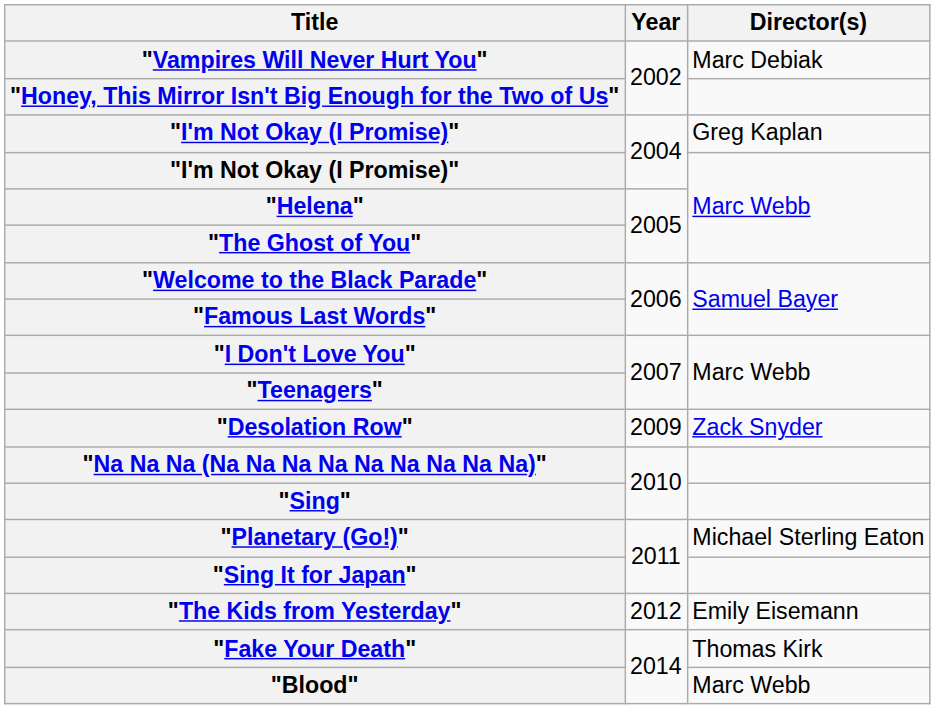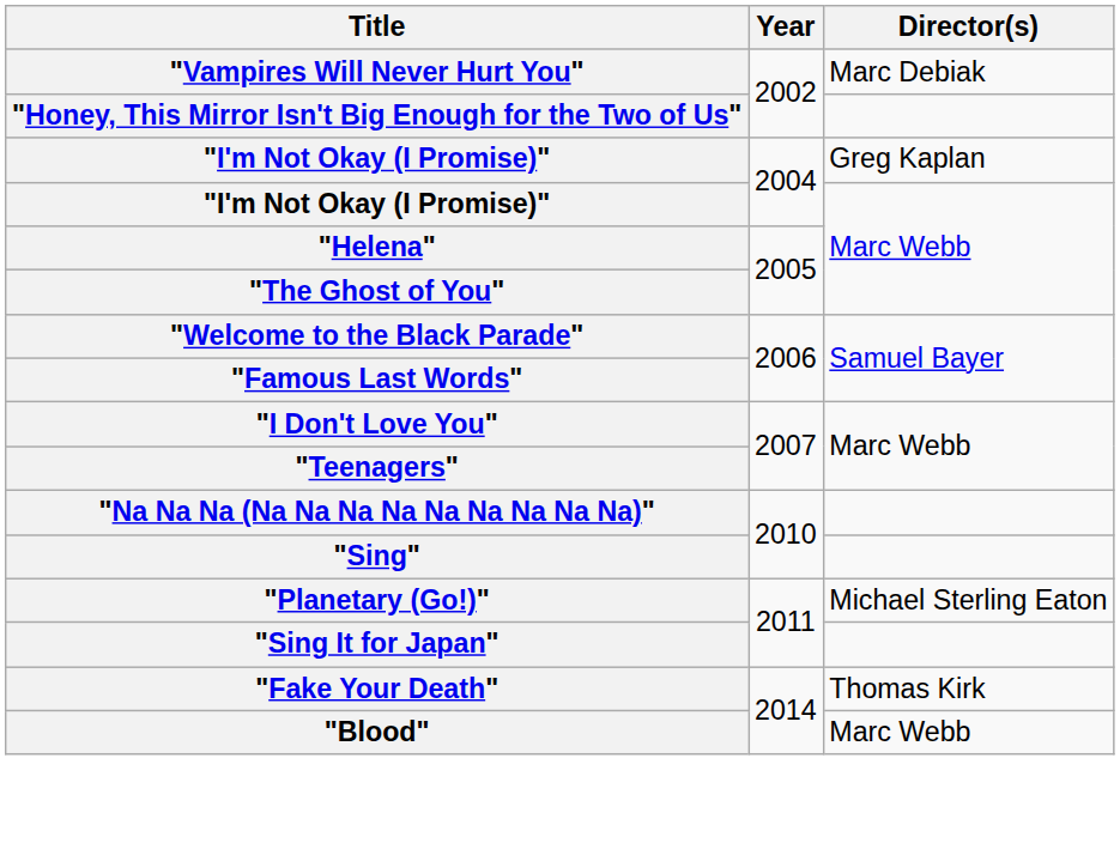- row: "Desolation Row" | 2009 | Zack Snyder
- row: "The Kids from Yesterday" | 2012 | Emily Eisemann
